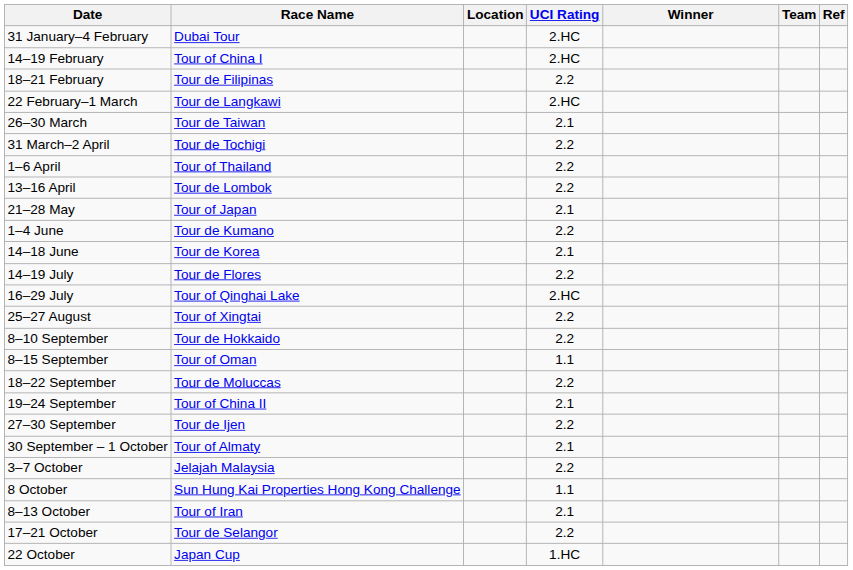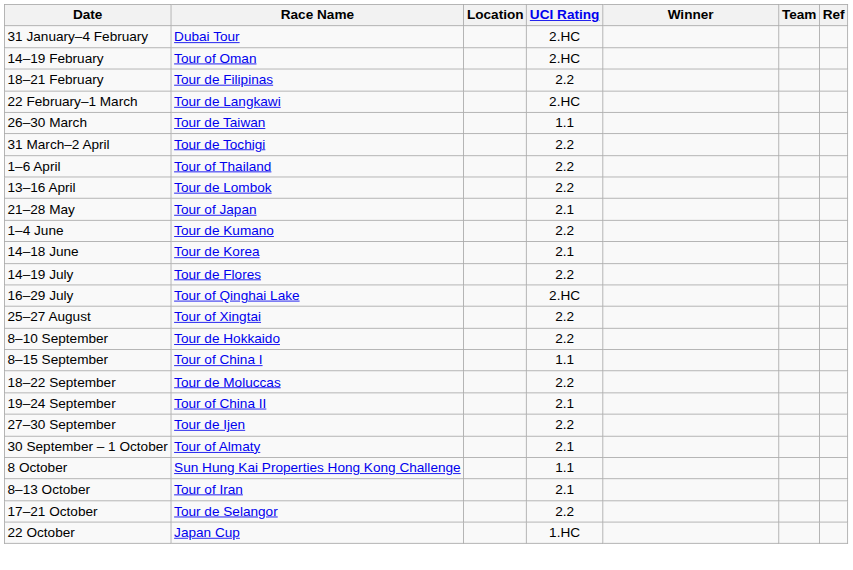14–19 February | Race Name: Tour of China I -> Tour of Oman
26–30 March | UCI Rating: 2.1 -> 1.1
8–15 September | Race Name: Tour of Oman -> Tour of China I
- row: 3–7 October | Jelajah Malaysia | 2.2
